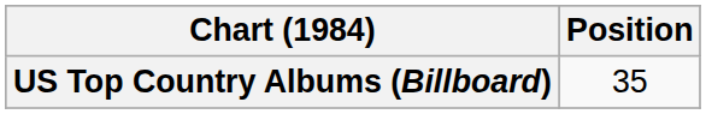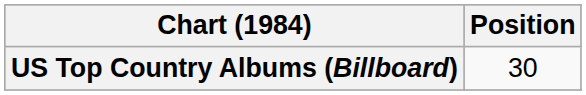US Top Country Albums (Billboard) | Position: 35 -> 30
